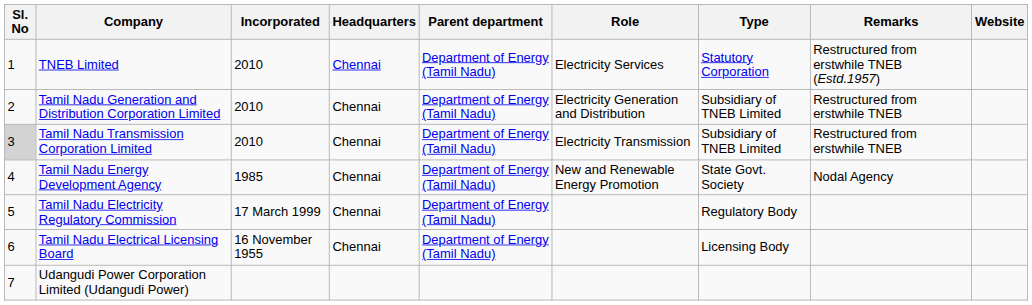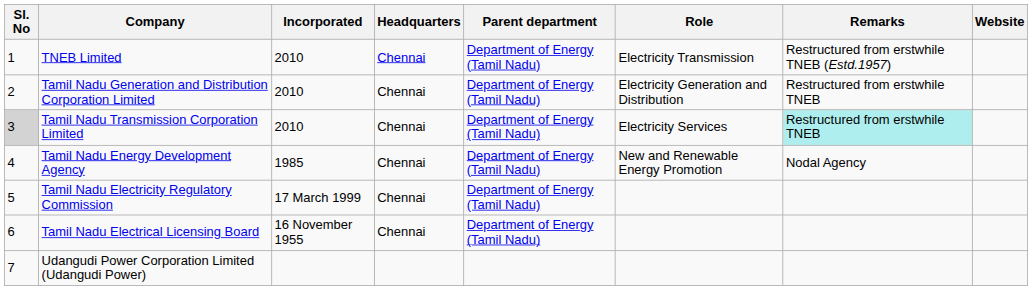- column: Type | Statutory Corporation | Subsidiary of TNEB Limited | Subsidiary of TNEB Limited | State Govt. Society | Regulatory Body | Licensing Body
TNEB Limited | Role: Electricity Services -> Electricity Transmission
Tamil Nadu Transmission Corporation Limited | Role: Electricity Transmission -> Electricity Services
Tamil Nadu Transmission Corporation Limited | Remarks: no background -> paleturquoise background
